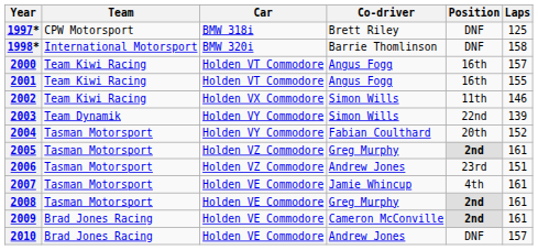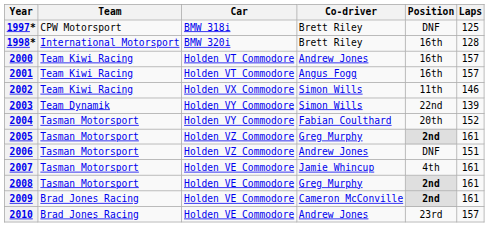1998* | Co-driver: Barrie Thomlinson -> Brett Riley
1998* | Position: DNF -> 16th
1998* | Laps: 158 -> 128
2000 | Co-driver: Angus Fogg -> Andrew Jones
2001 | Laps: 155 -> 157
2006 | Position: 23rd -> DNF
2010 | Position: DNF -> 23rd
